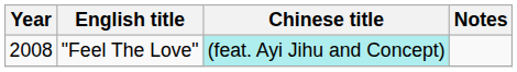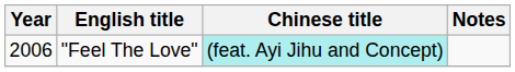"Feel The Love" | Year: 2008 -> 2006
